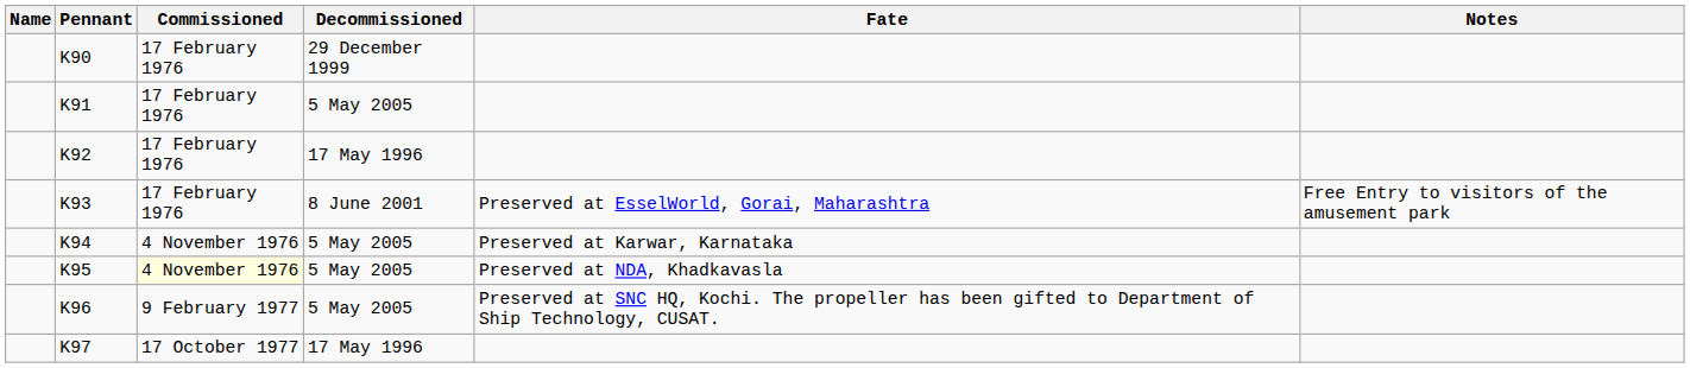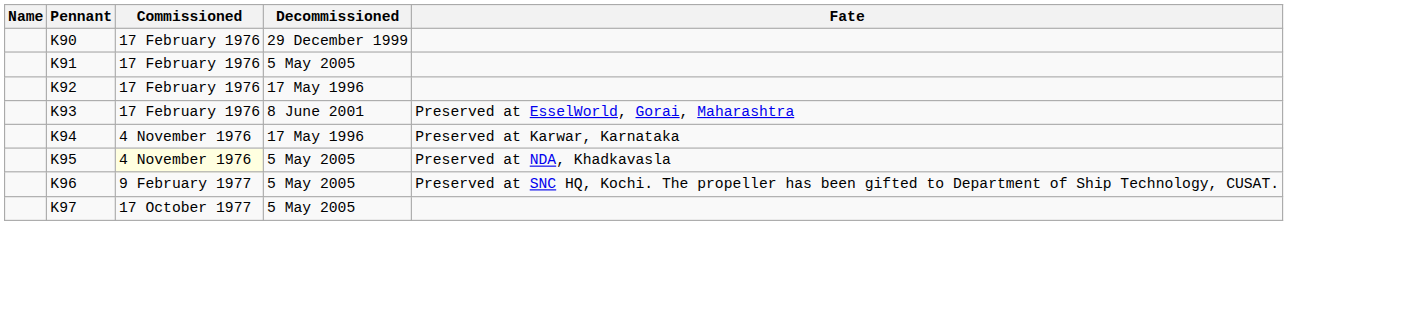- column: Notes | Free Entry to visitors of the amusement park
K94 | Decommissioned: 5 May 2005 -> 17 May 1996
K97 | Decommissioned: 17 May 1996 -> 5 May 2005
